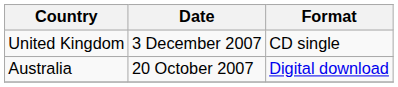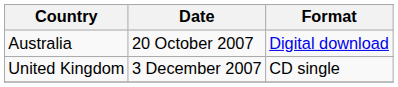rows swapped: Australia <-> United Kingdom
